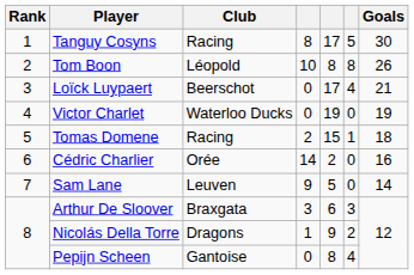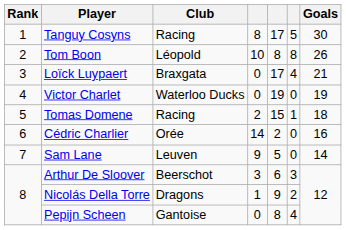Loïck Luypaert | Club: Beerschot -> Braxgata
Arthur De Sloover | Club: Braxgata -> Beerschot
